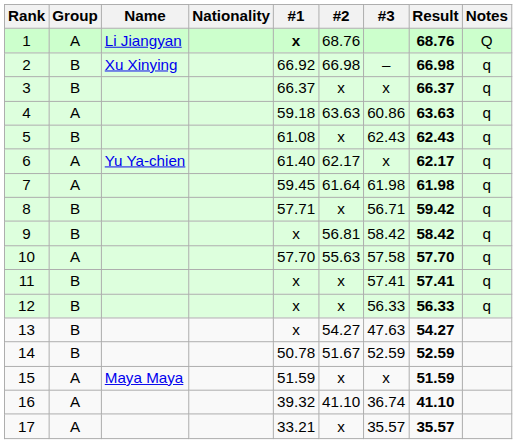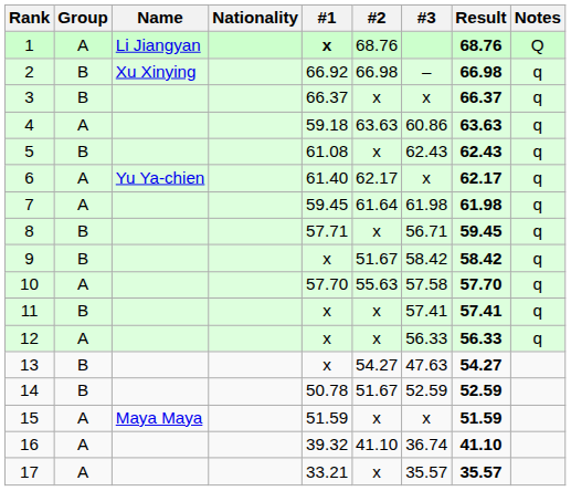8 | Result: 59.42 -> 59.45
9 | #2: 56.81 -> 51.67
12 | Group: B -> A
